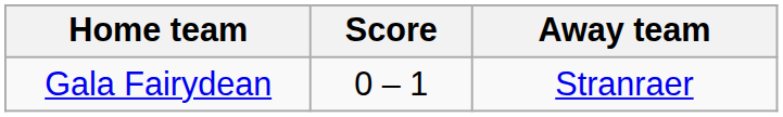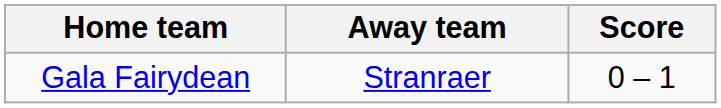columns swapped: Score <-> Away team
